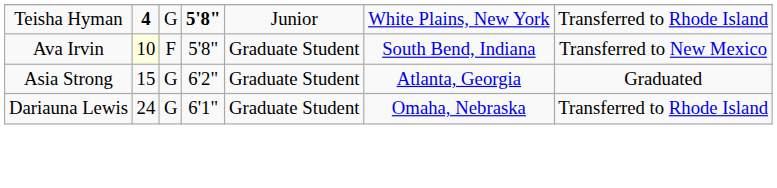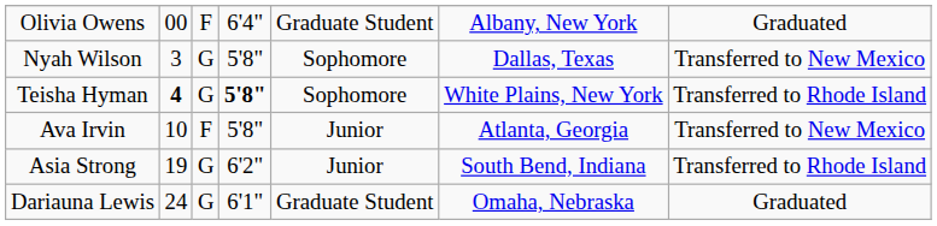+ row: Olivia Owens | 00 | F | 6'4" | Graduate Student | Albany, New York | Graduated
+ row: Nyah Wilson | 3 | G | 5'8" | Sophomore | Dallas, Texas | Transferred to New Mexico
Teisha Hyman | column 5: Junior -> Sophomore
Ava Irvin | column 2: lightyellow background -> no background
Ava Irvin | column 5: Graduate Student -> Junior
Ava Irvin | column 6: South Bend, Indiana -> Atlanta, Georgia
Asia Strong | column 2: 15 -> 19
Asia Strong | column 5: Graduate Student -> Junior
Asia Strong | column 6: Atlanta, Georgia -> South Bend, Indiana
Asia Strong | column 7: Graduated -> Transferred to Rhode Island
Dariauna Lewis | column 7: Transferred to Rhode Island -> Graduated
